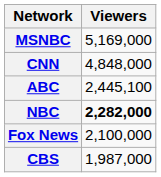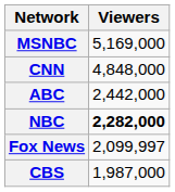ABC | Viewers: 2,445,100 -> 2,442,000
Fox News | Viewers: 2,100,000 -> 2,099,997
